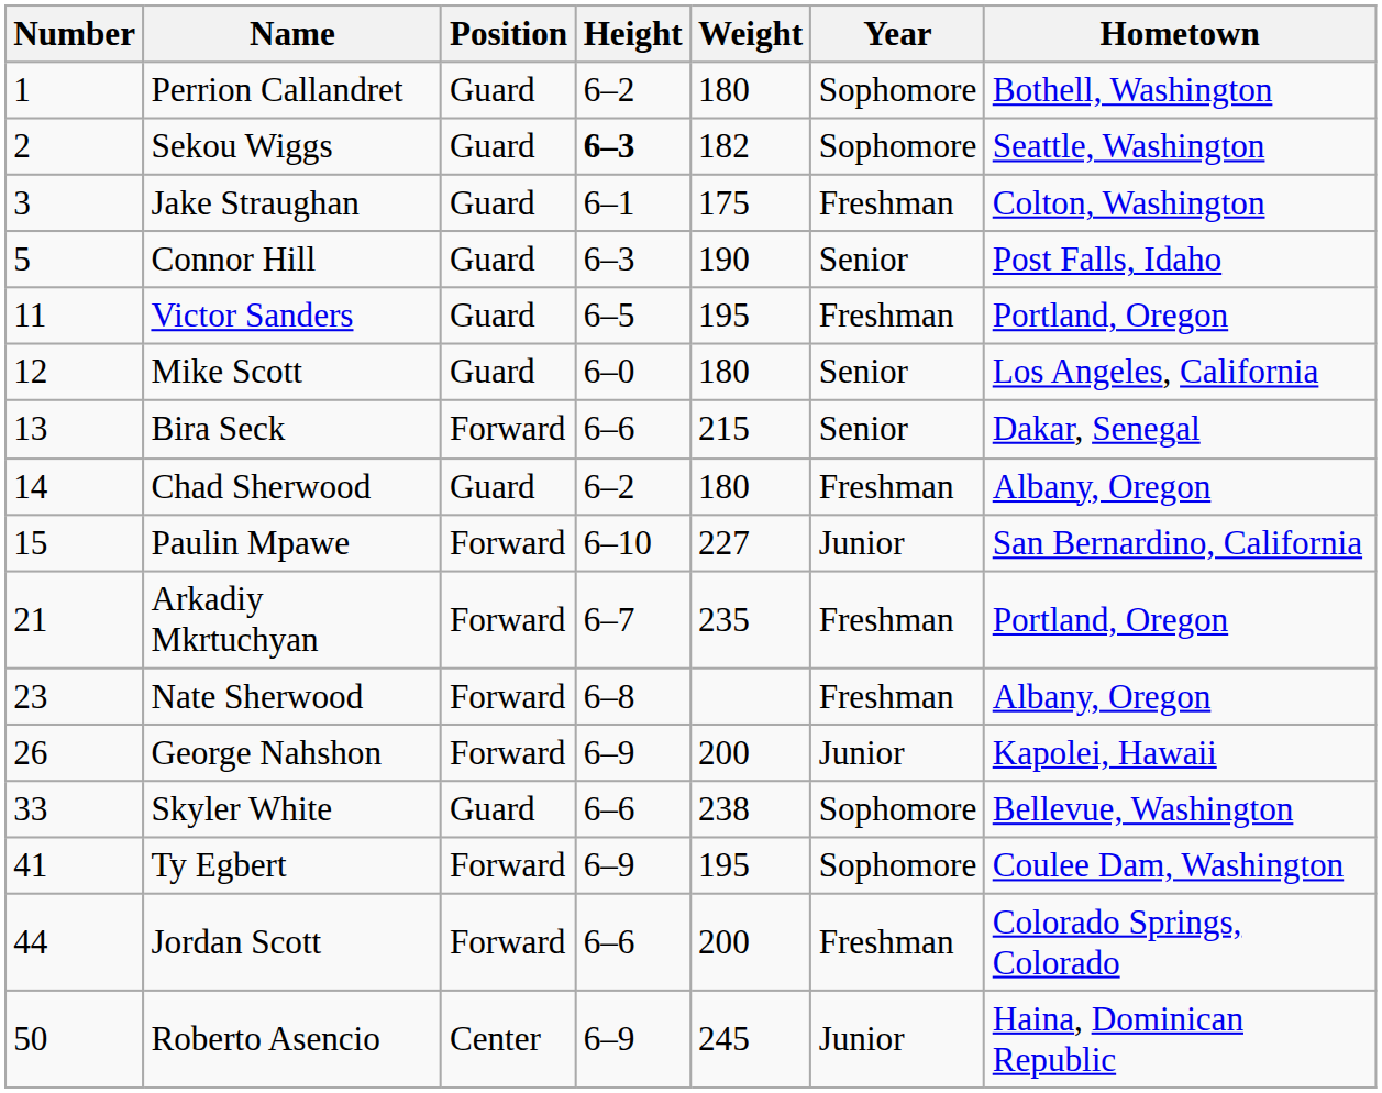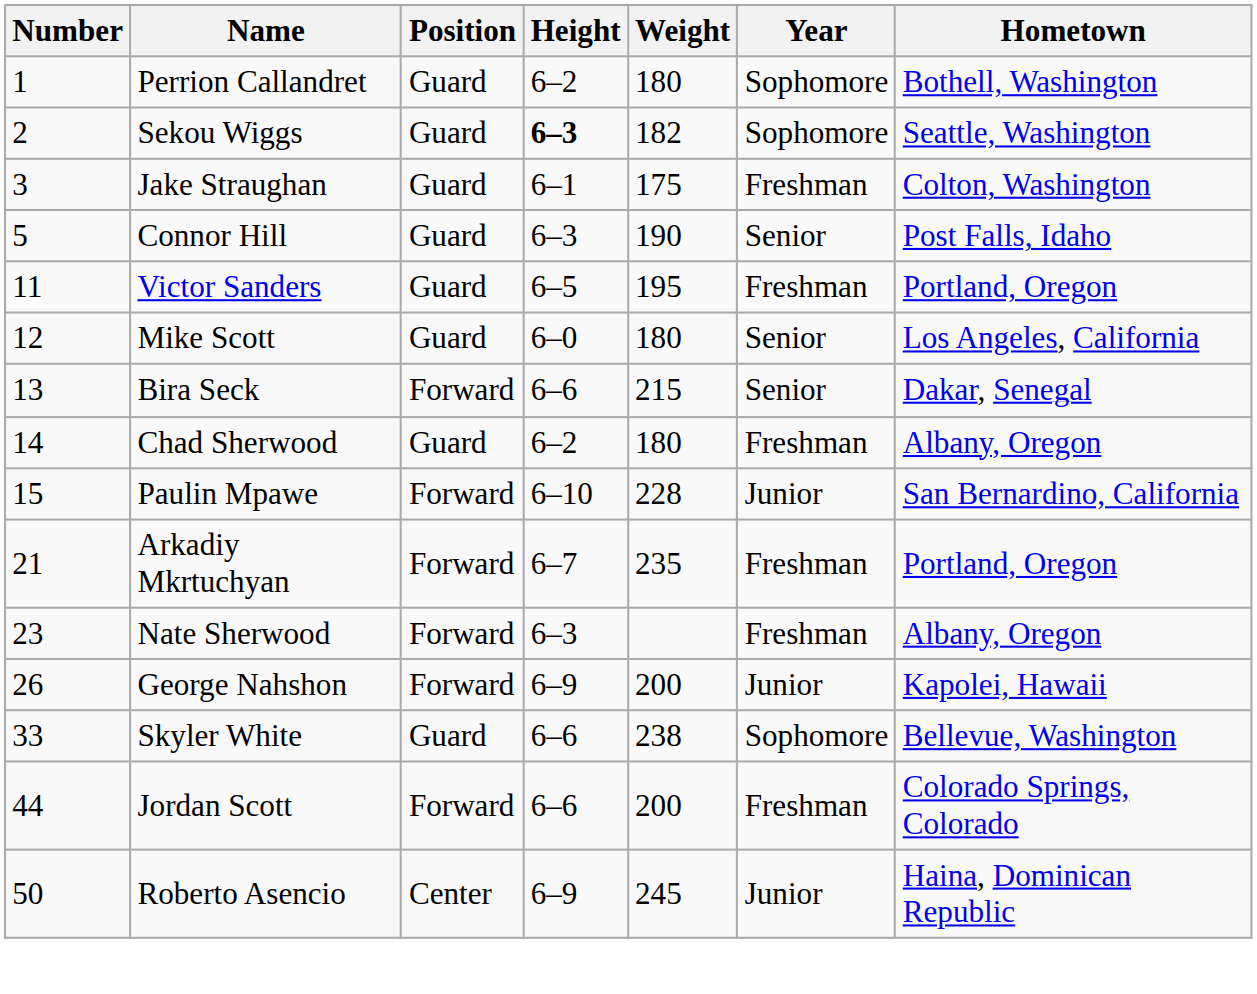Paulin Mpawe | Weight: 227 -> 228
Nate Sherwood | Height: 6–8 -> 6–3
- row: 41 | Ty Egbert | Forward | 6–9 | 195 | Sophomore | Coulee Dam, Washington
